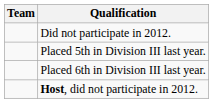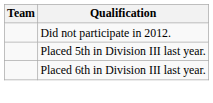- row: Host, did not participate in 2012.
